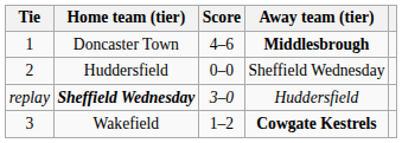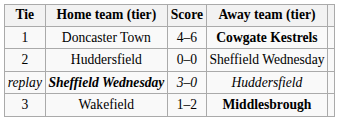Doncaster Town | Away team (tier): Middlesbrough -> Cowgate Kestrels
Wakefield | Away team (tier): Cowgate Kestrels -> Middlesbrough
